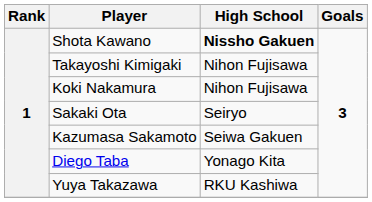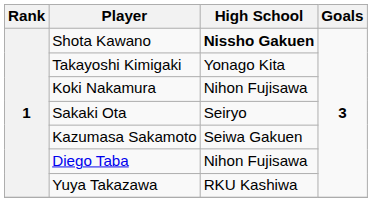Takayoshi Kimigaki | High School: Nihon Fujisawa -> Yonago Kita
Diego Taba | High School: Yonago Kita -> Nihon Fujisawa
